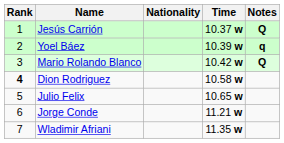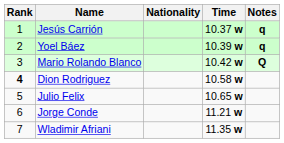Jesús Carrión | Notes: Q -> q
